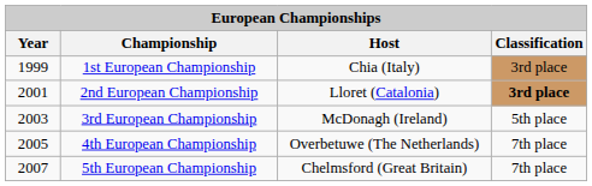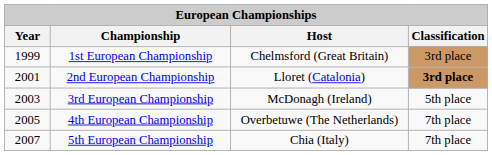1st European Championship | Host: Chia (Italy) -> Chelmsford (Great Britain)
5th European Championship | Host: Chelmsford (Great Britain) -> Chia (Italy)
